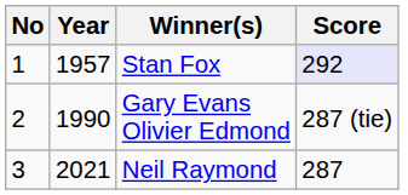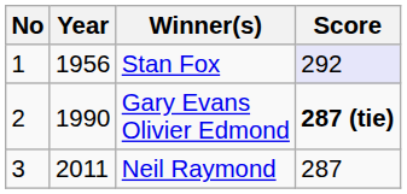Stan Fox | Year: 1957 -> 1956
Gary Evans Olivier Edmond | Score: normal -> bold
Neil Raymond | Year: 2021 -> 2011
